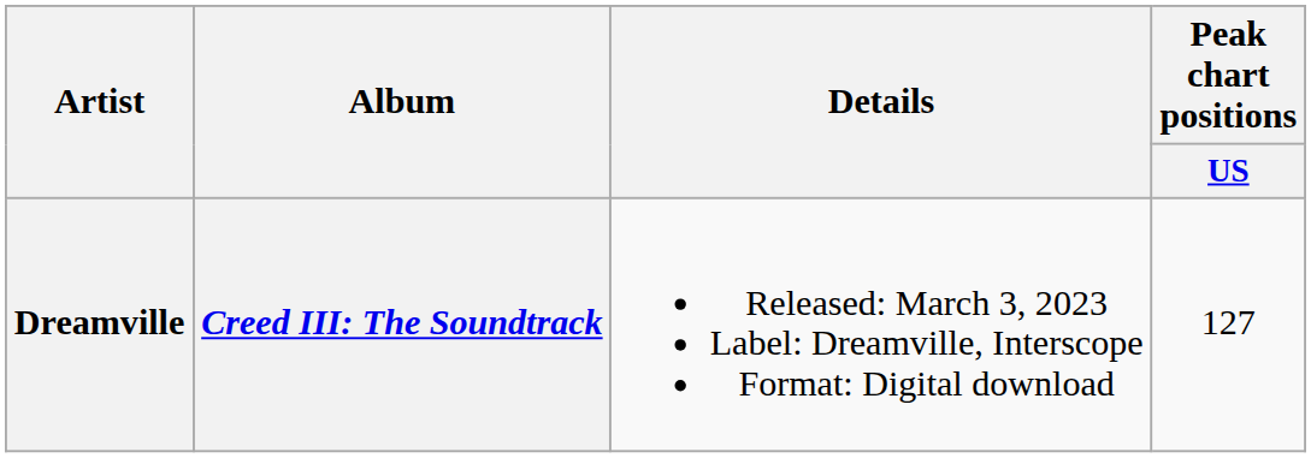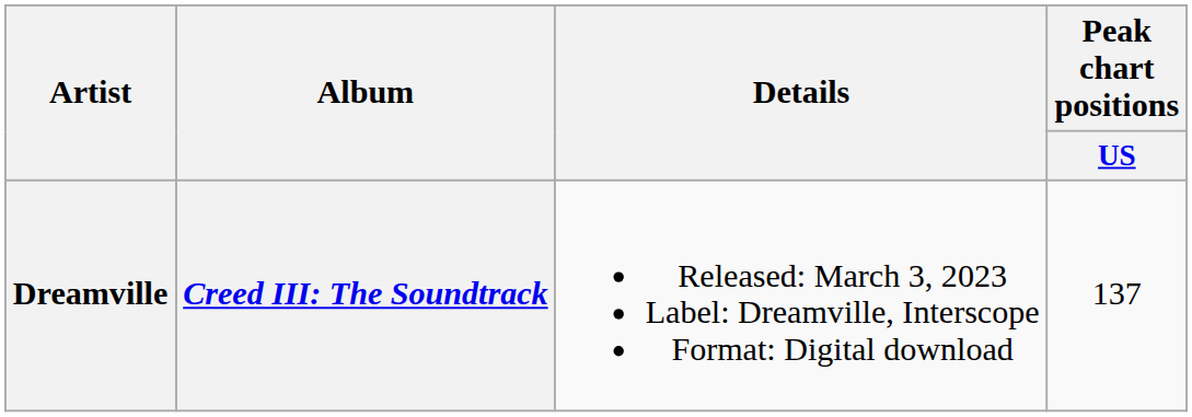Dreamville | Peak chart positions / US: 127 -> 137
